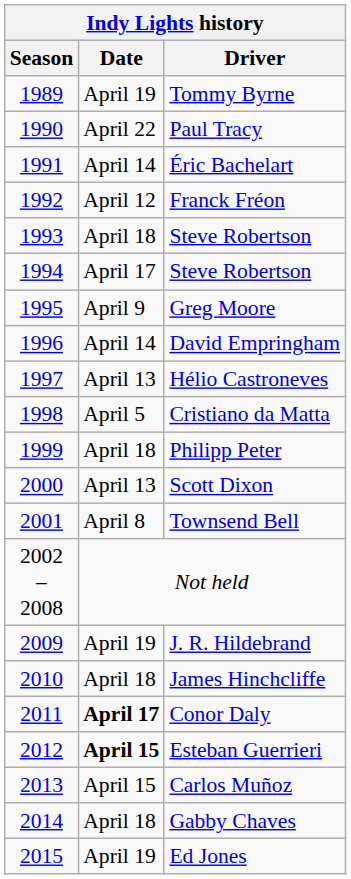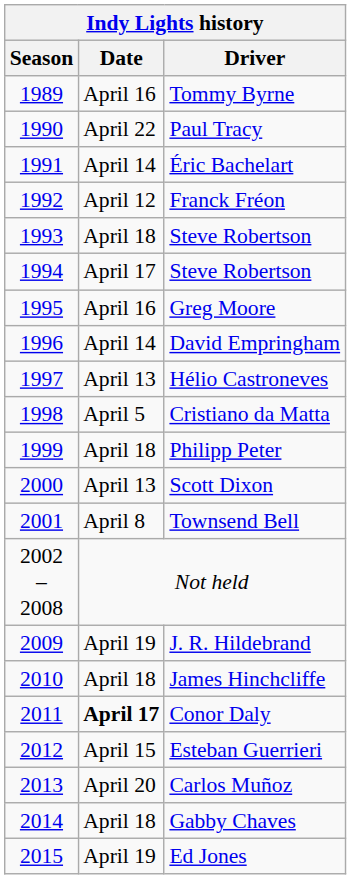Tommy Byrne | Indy Lights history / Date: April 19 -> April 16
Greg Moore | Indy Lights history / Date: April 9 -> April 16
Esteban Guerrieri | Indy Lights history / Date: bold -> normal
Carlos Muñoz | Indy Lights history / Date: April 15 -> April 20
